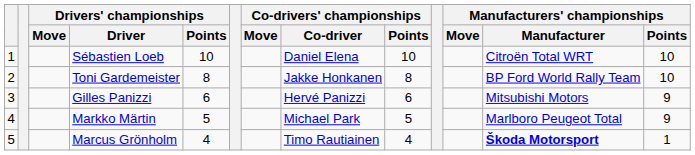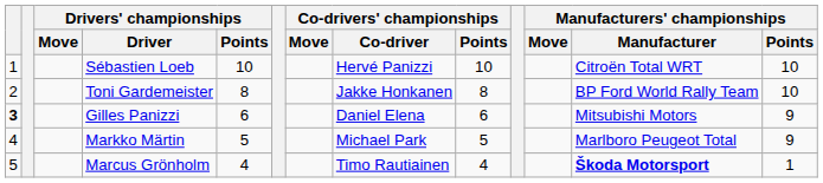Sébastien Loeb | Co-drivers' championships / Co-driver: Daniel Elena -> Hervé Panizzi
Gilles Panizzi | column 1: normal -> bold
Gilles Panizzi | Co-drivers' championships / Co-driver: Hervé Panizzi -> Daniel Elena
